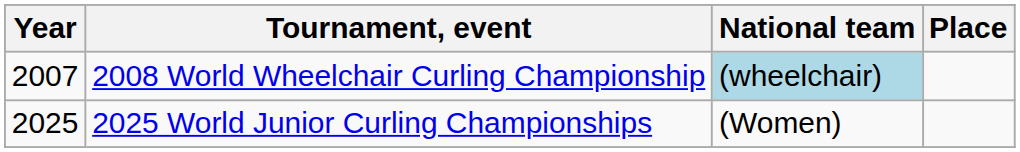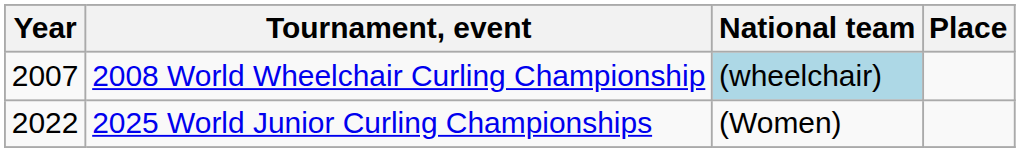2025 World Junior Curling Championships | Year: 2025 -> 2022
